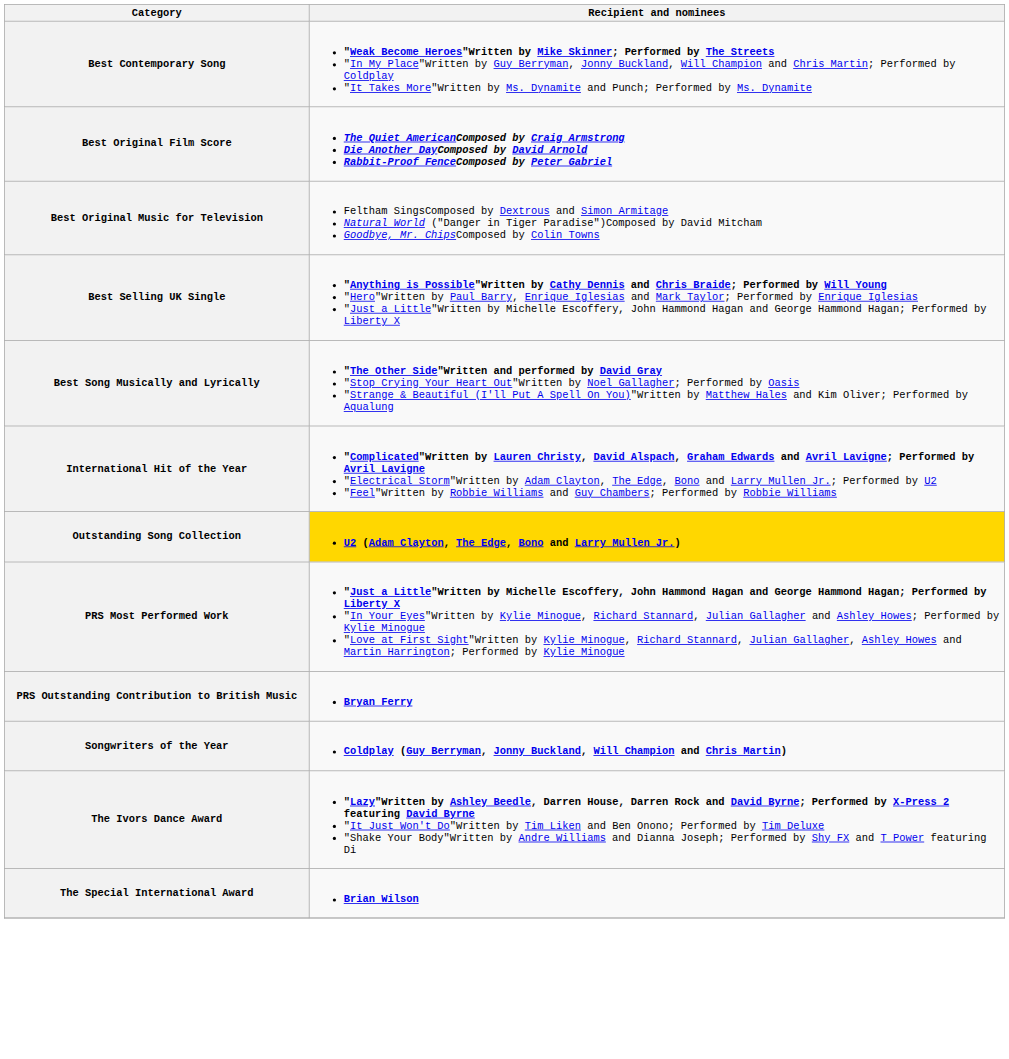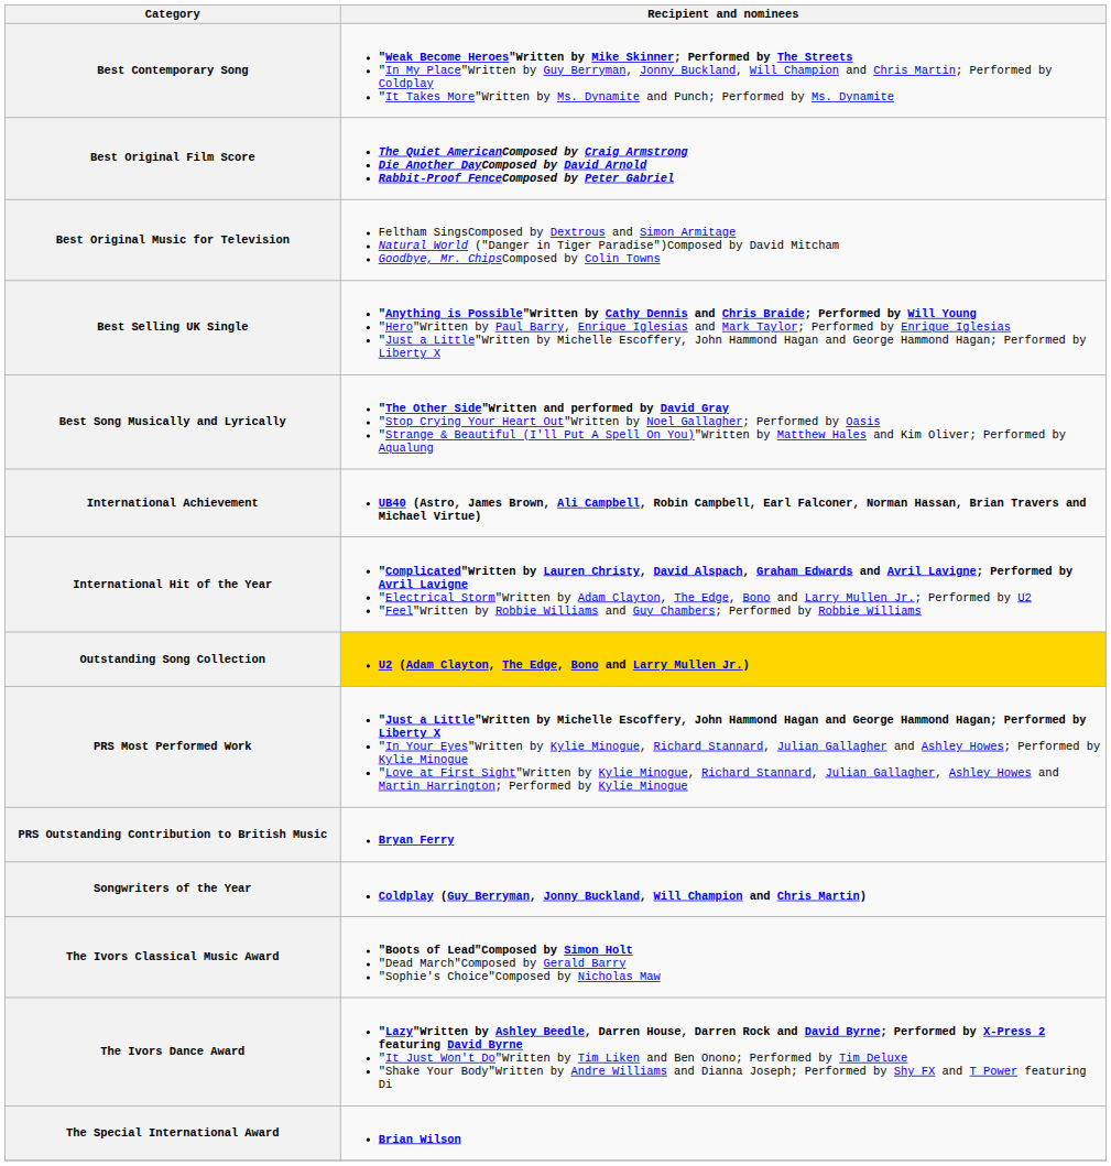+ row: International Achievement | UB40 (Astro, James Brown, Ali Campbell, Robin Campbell, Earl Falconer, Norman Hassan, Brian Travers and Michael Virtue)
+ row: The Ivors Classical Music Award | "Boots of Lead"Composed by Simon Holt "Dead March"Composed by Gerald Barry "Sophie's Choice"Composed by Nicholas Maw
